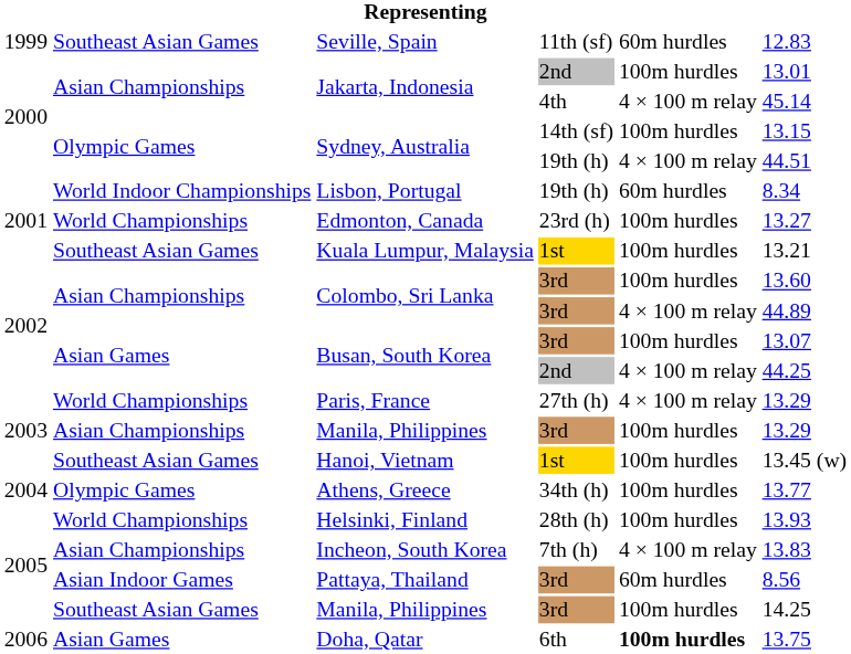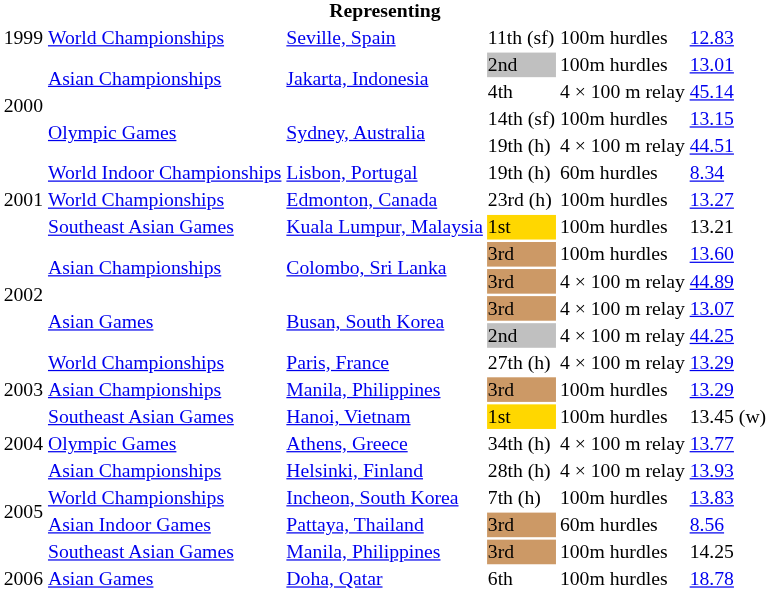Seville, Spain | column 2: Southeast Asian Games -> World Championships
Seville, Spain | column 5: 60m hurdles -> 100m hurdles
Busan, South Korea / 3rd | column 5: 100m hurdles -> 4 × 100 m relay
Athens, Greece | column 5: 100m hurdles -> 4 × 100 m relay
Helsinki, Finland | column 2: World Championships -> Asian Championships
Helsinki, Finland | column 5: 100m hurdles -> 4 × 100 m relay
Incheon, South Korea | column 2: Asian Championships -> World Championships
Incheon, South Korea | column 5: 4 × 100 m relay -> 100m hurdles
Doha, Qatar | column 5: bold -> normal
Doha, Qatar | column 6: 13.75 -> 18.78
